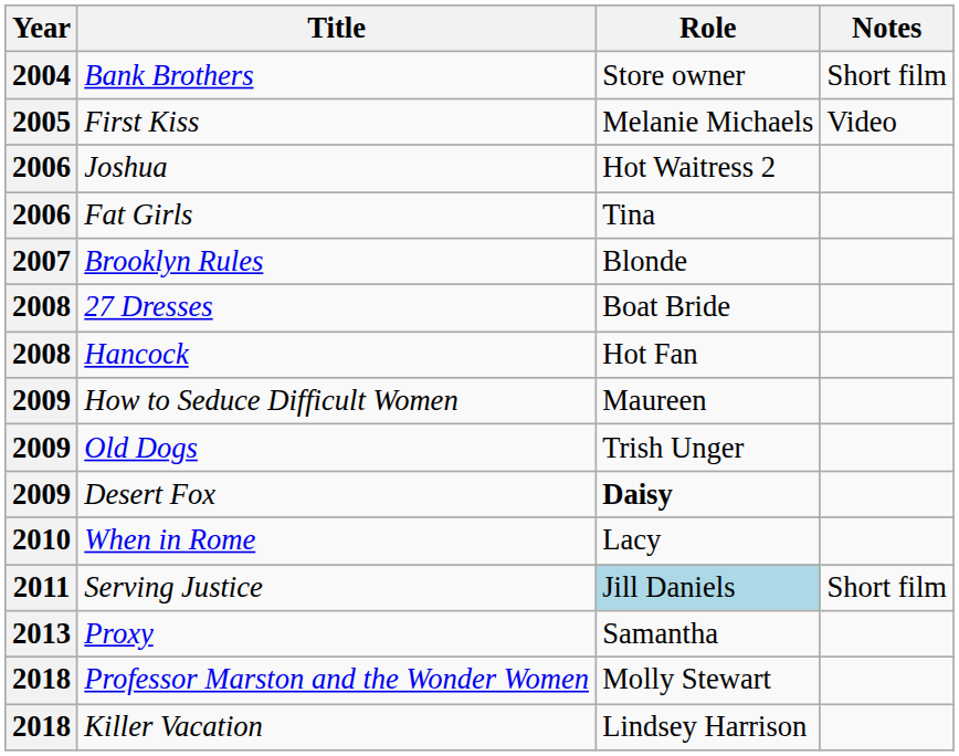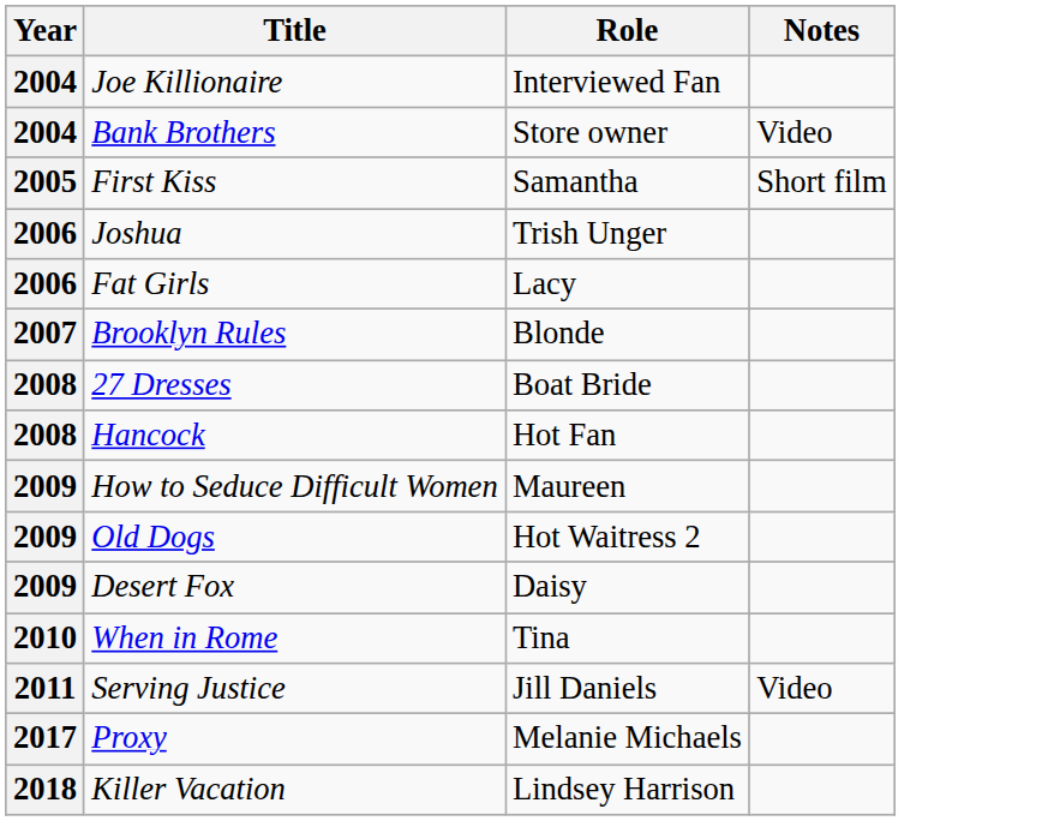+ row: 2004 | Joe Killionaire | Interviewed Fan
Bank Brothers | Notes: Short film -> Video
First Kiss | Role: Melanie Michaels -> Samantha
First Kiss | Notes: Video -> Short film
Joshua | Role: Hot Waitress 2 -> Trish Unger
Fat Girls | Role: Tina -> Lacy
Old Dogs | Role: Trish Unger -> Hot Waitress 2
Desert Fox | Role: bold -> normal
When in Rome | Role: Lacy -> Tina
Serving Justice | Role: lightblue background -> no background
Serving Justice | Notes: Short film -> Video
Proxy | Year: 2013 -> 2017
Proxy | Role: Samantha -> Melanie Michaels
- row: 2018 | Professor Marston and the Wonder Women | Molly Stewart
